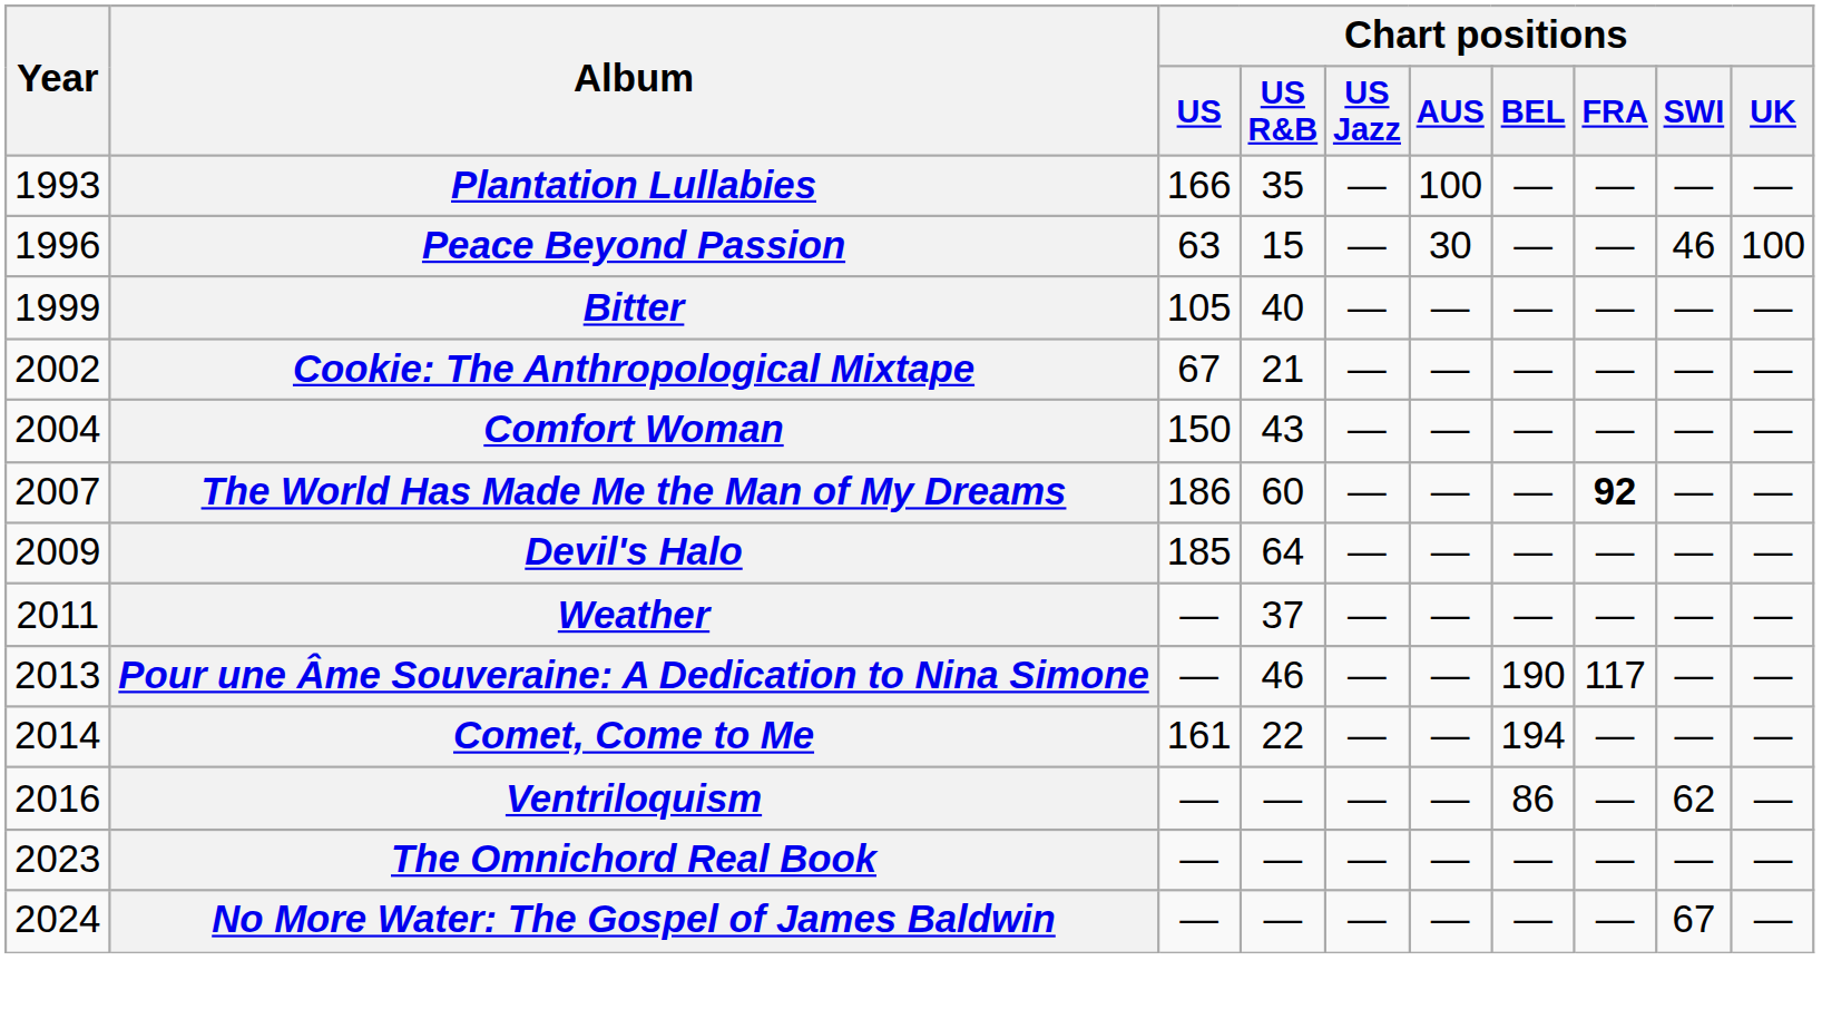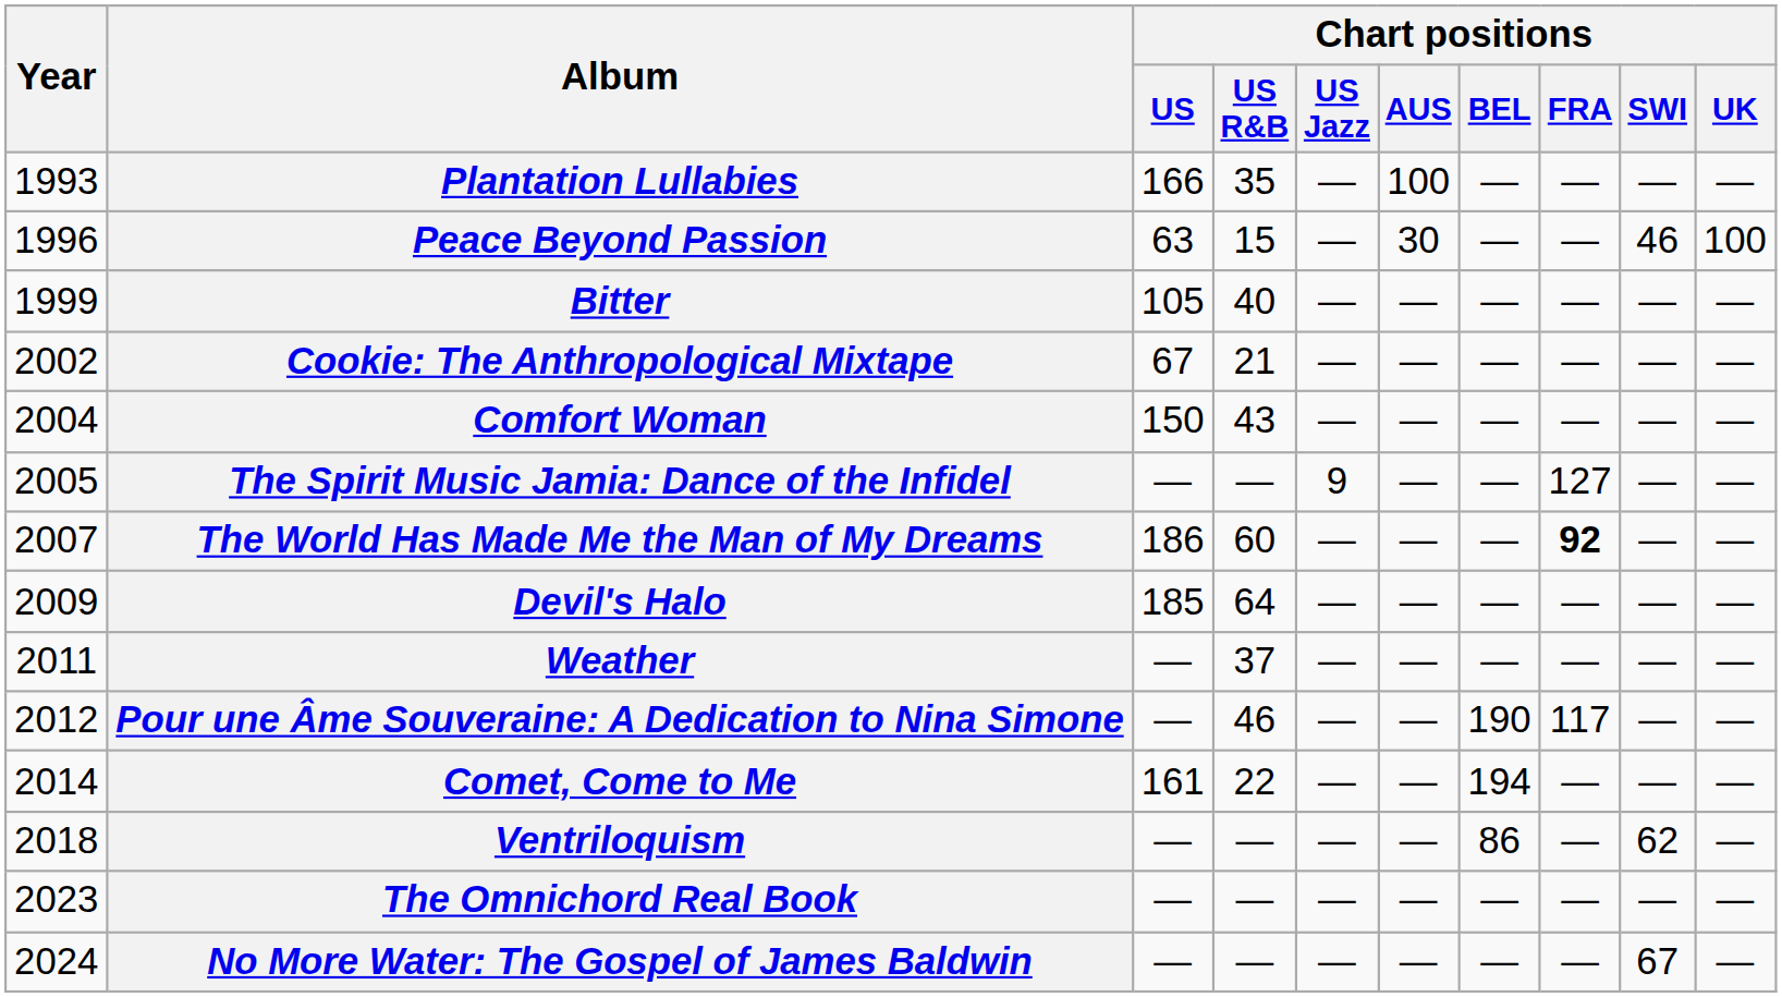+ row: 2005 | The Spirit Music Jamia: Dance of the Infidel | — | — | 9 | — | — | 127 | — | —
Pour une Âme Souveraine: A Dedication to Nina Simone | Year: 2013 -> 2012
Ventriloquism | Year: 2016 -> 2018
